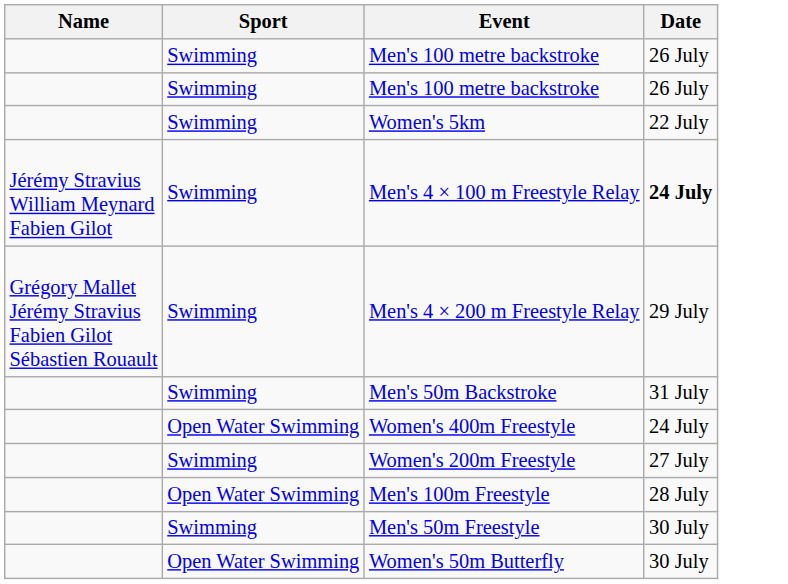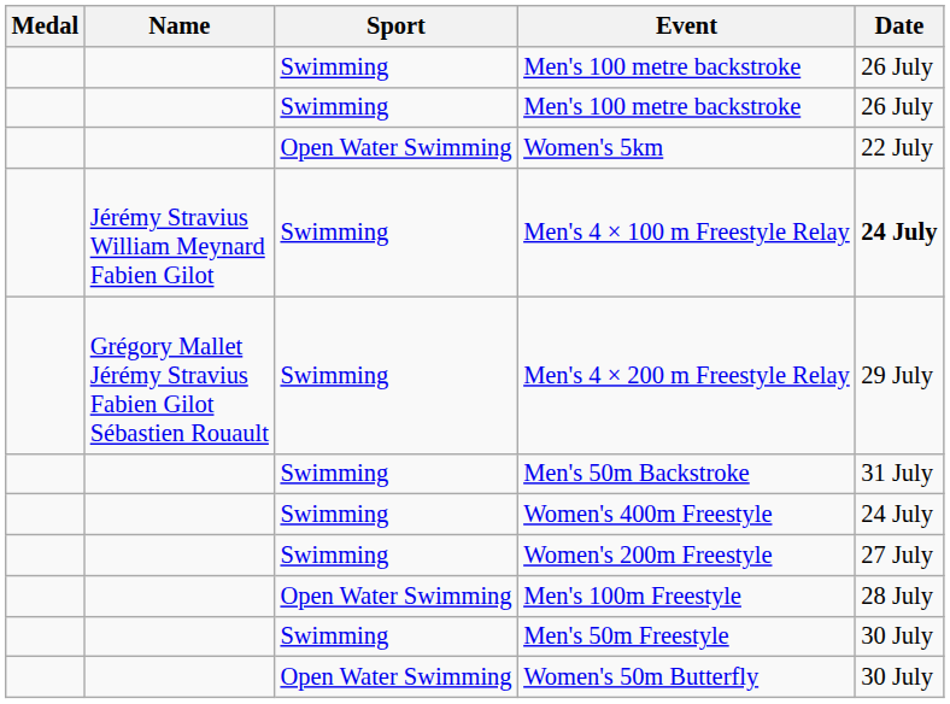+ column: Medal
Women's 5km | Sport: Swimming -> Open Water Swimming
Women's 400m Freestyle | Sport: Open Water Swimming -> Swimming
